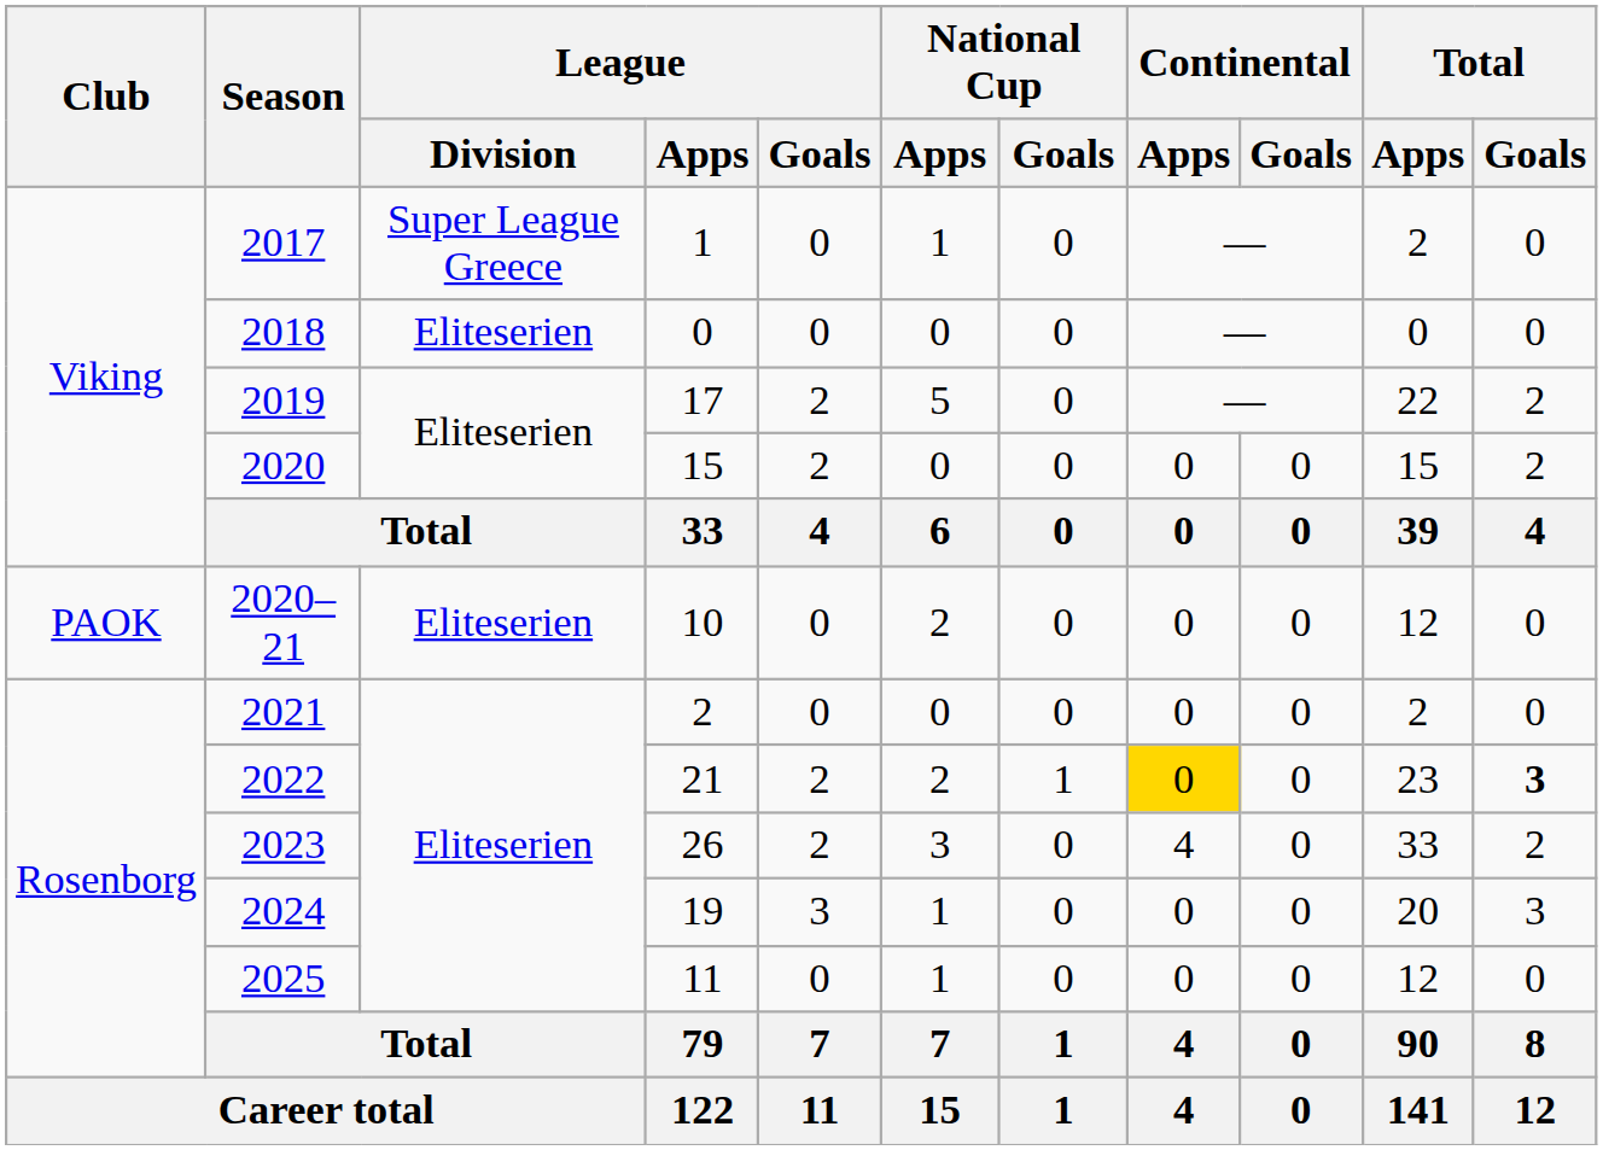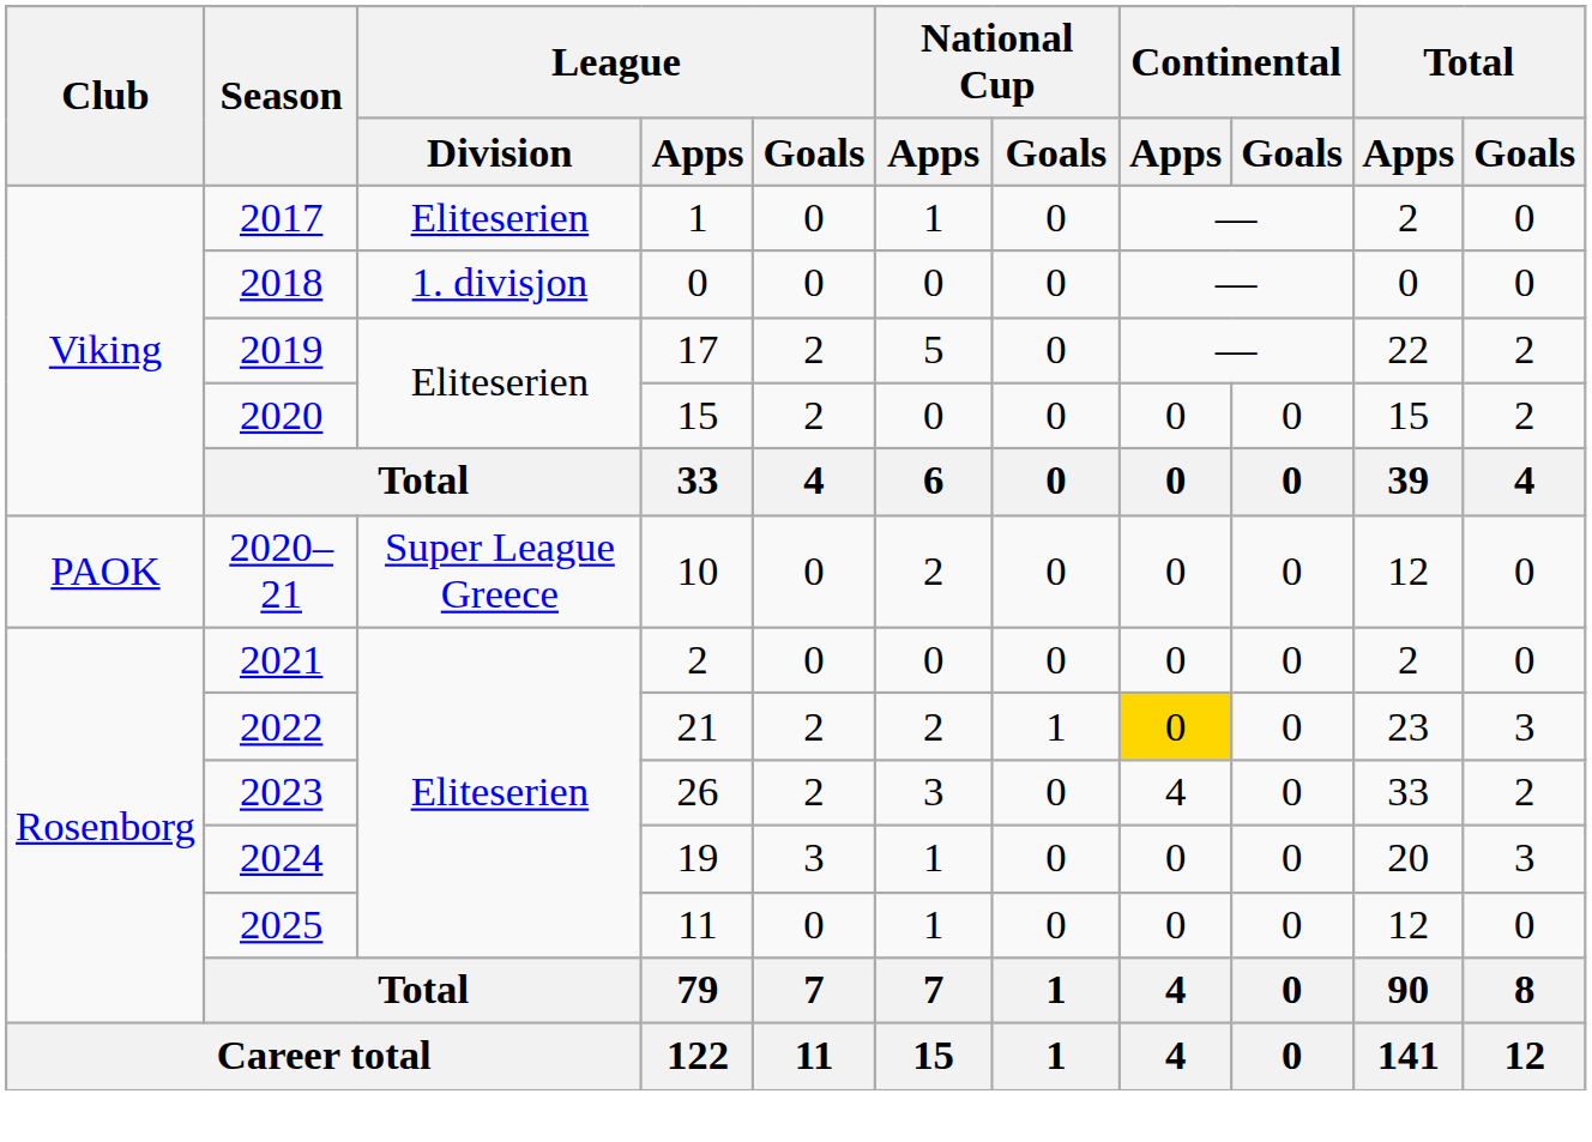2017 | League / Division: Super League Greece -> Eliteserien
2018 | League / Division: Eliteserien -> 1. divisjon
2020–21 | League / Division: Eliteserien -> Super League Greece
2022 | Total / Goals: bold -> normal
